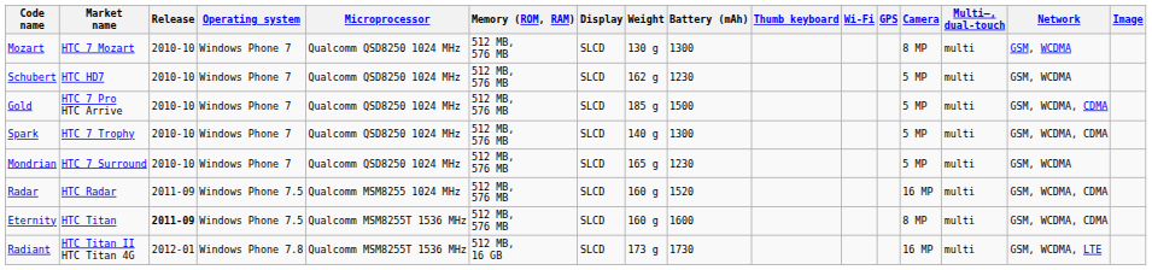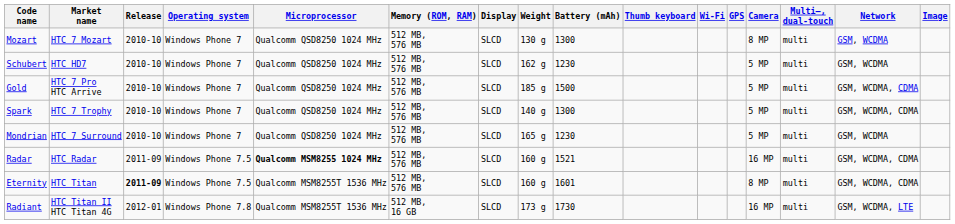Radar | Microprocessor: normal -> bold
Radar | Battery (mAh): 1520 -> 1521
Eternity | Battery (mAh): 1600 -> 1601
